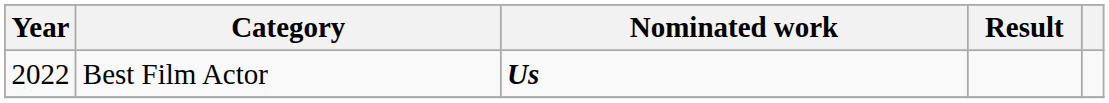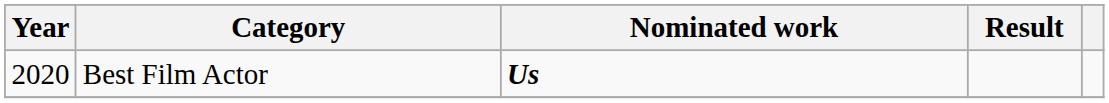Best Film Actor | Year: 2022 -> 2020
